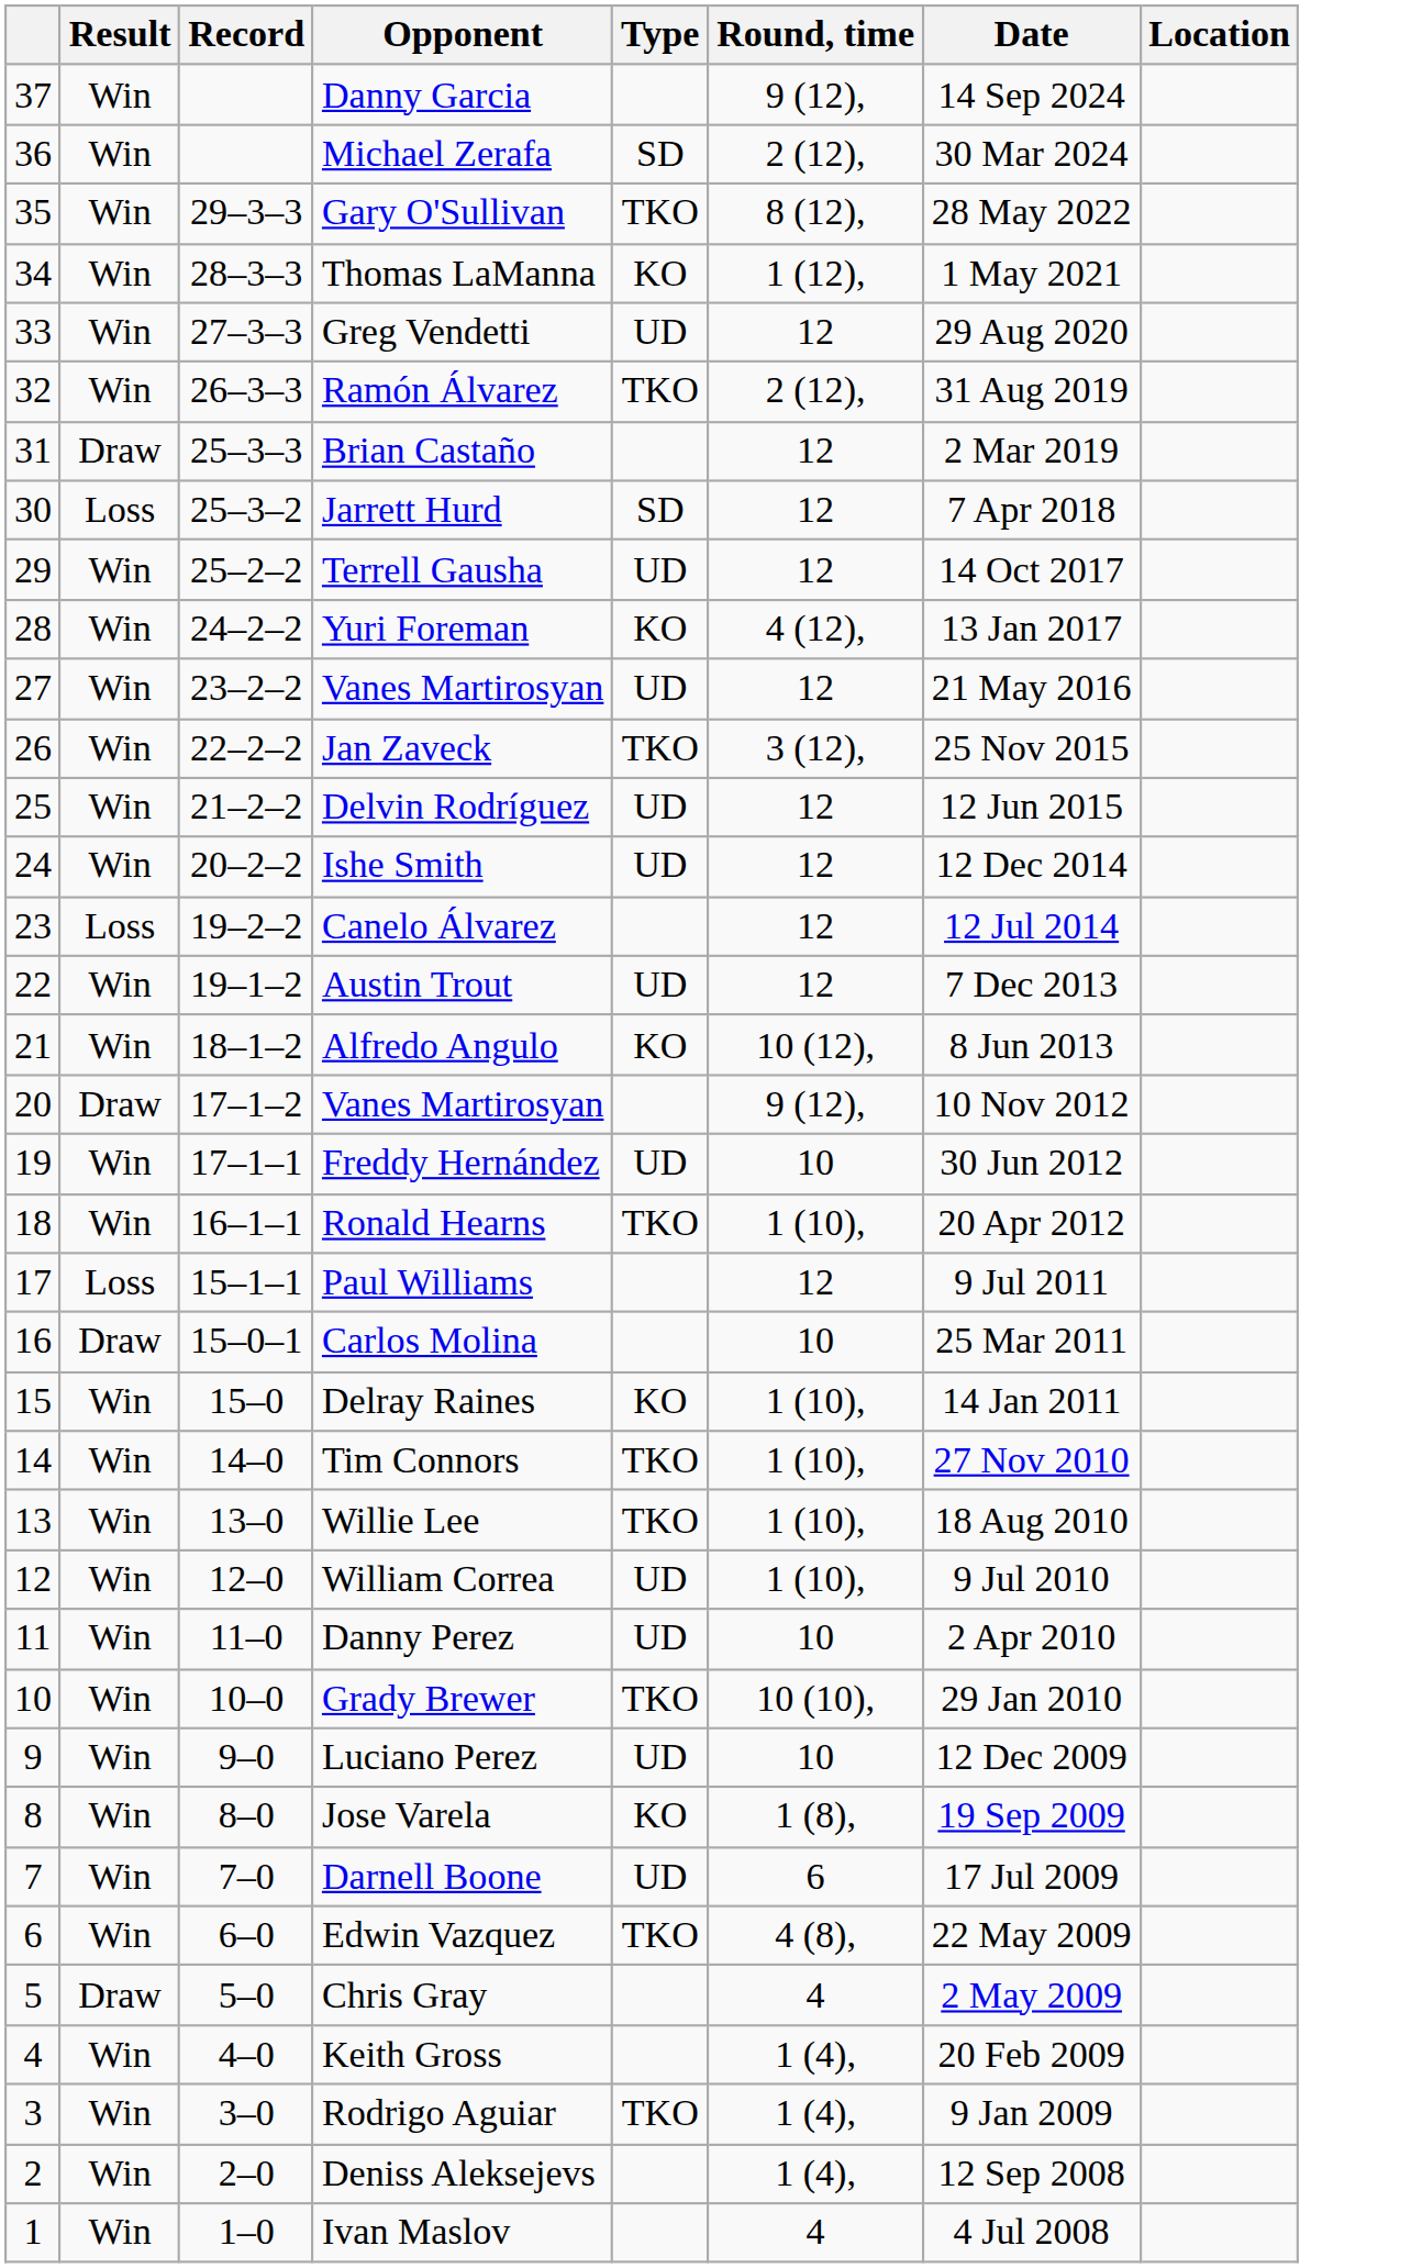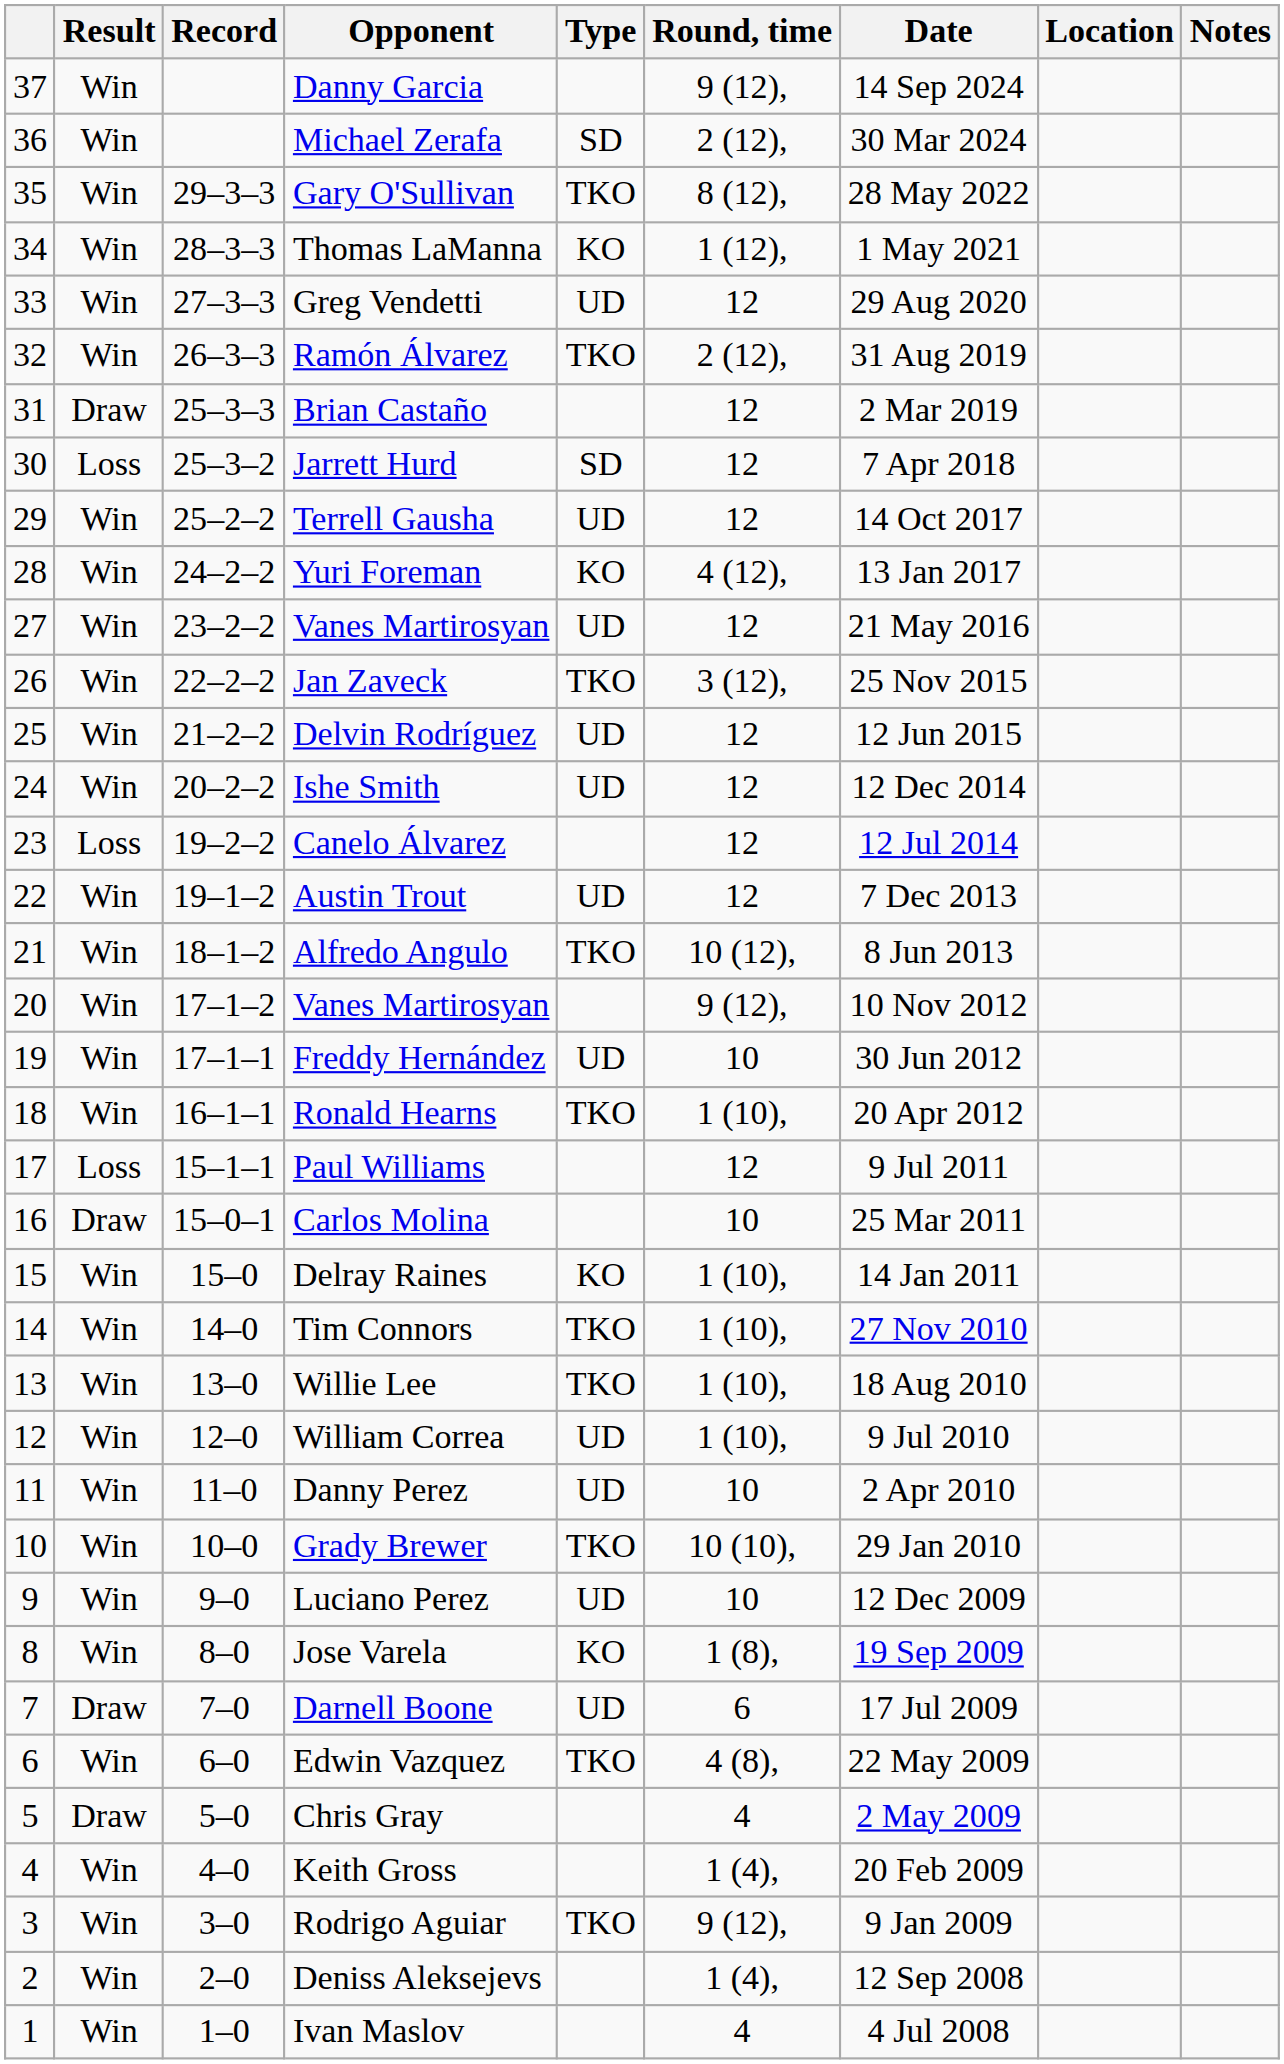+ column: Notes
Alfredo Angulo | Type: KO -> TKO
20 / Vanes Martirosyan | Result: Draw -> Win
Darnell Boone | Result: Win -> Draw
Rodrigo Aguiar | Round, time: 1 (4), -> 9 (12),
